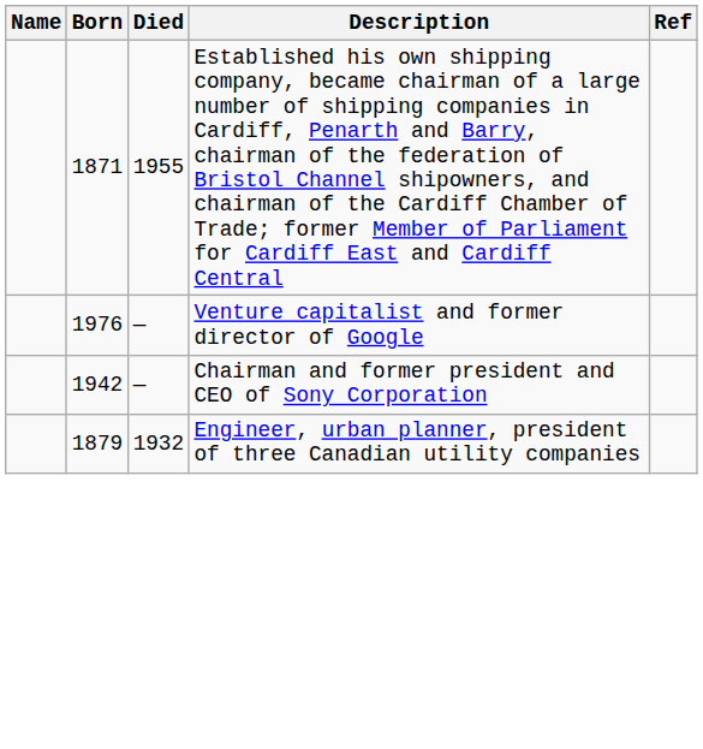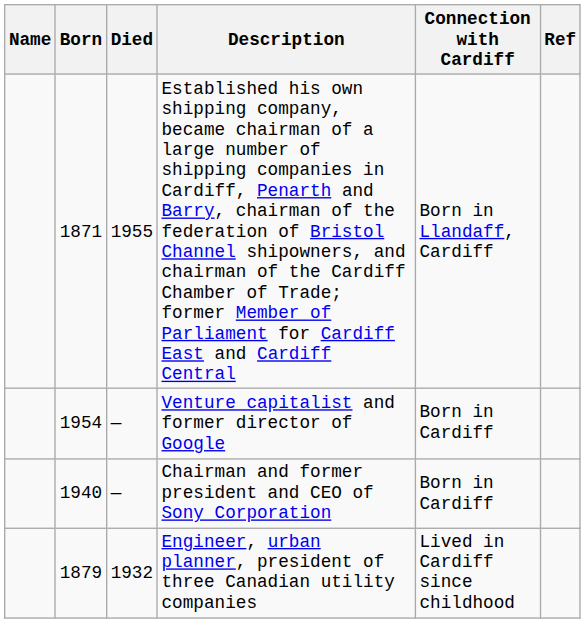+ column: Connection with Cardiff | Born in Llandaff, Cardiff | Born in Cardiff | Born in Cardiff | Lived in Cardiff since childhood
Venture capitalist and former director of Google | Born: 1976 -> 1954
Chairman and former president and CEO of Sony Corporation | Born: 1942 -> 1940
